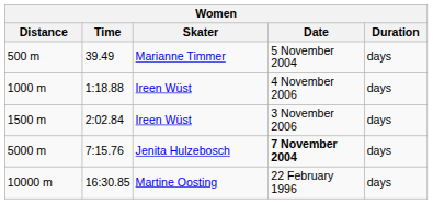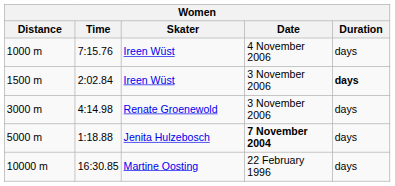- row: 500 m | 39.49 | Marianne Timmer | 5 November 2004 | days
1000 m | Time: 1:18.88 -> 7:15.76
1500 m | Duration: normal -> bold
+ row: 3000 m | 4:14.98 | Renate Groenewold | 3 November 2006 | days
5000 m | Time: 7:15.76 -> 1:18.88
